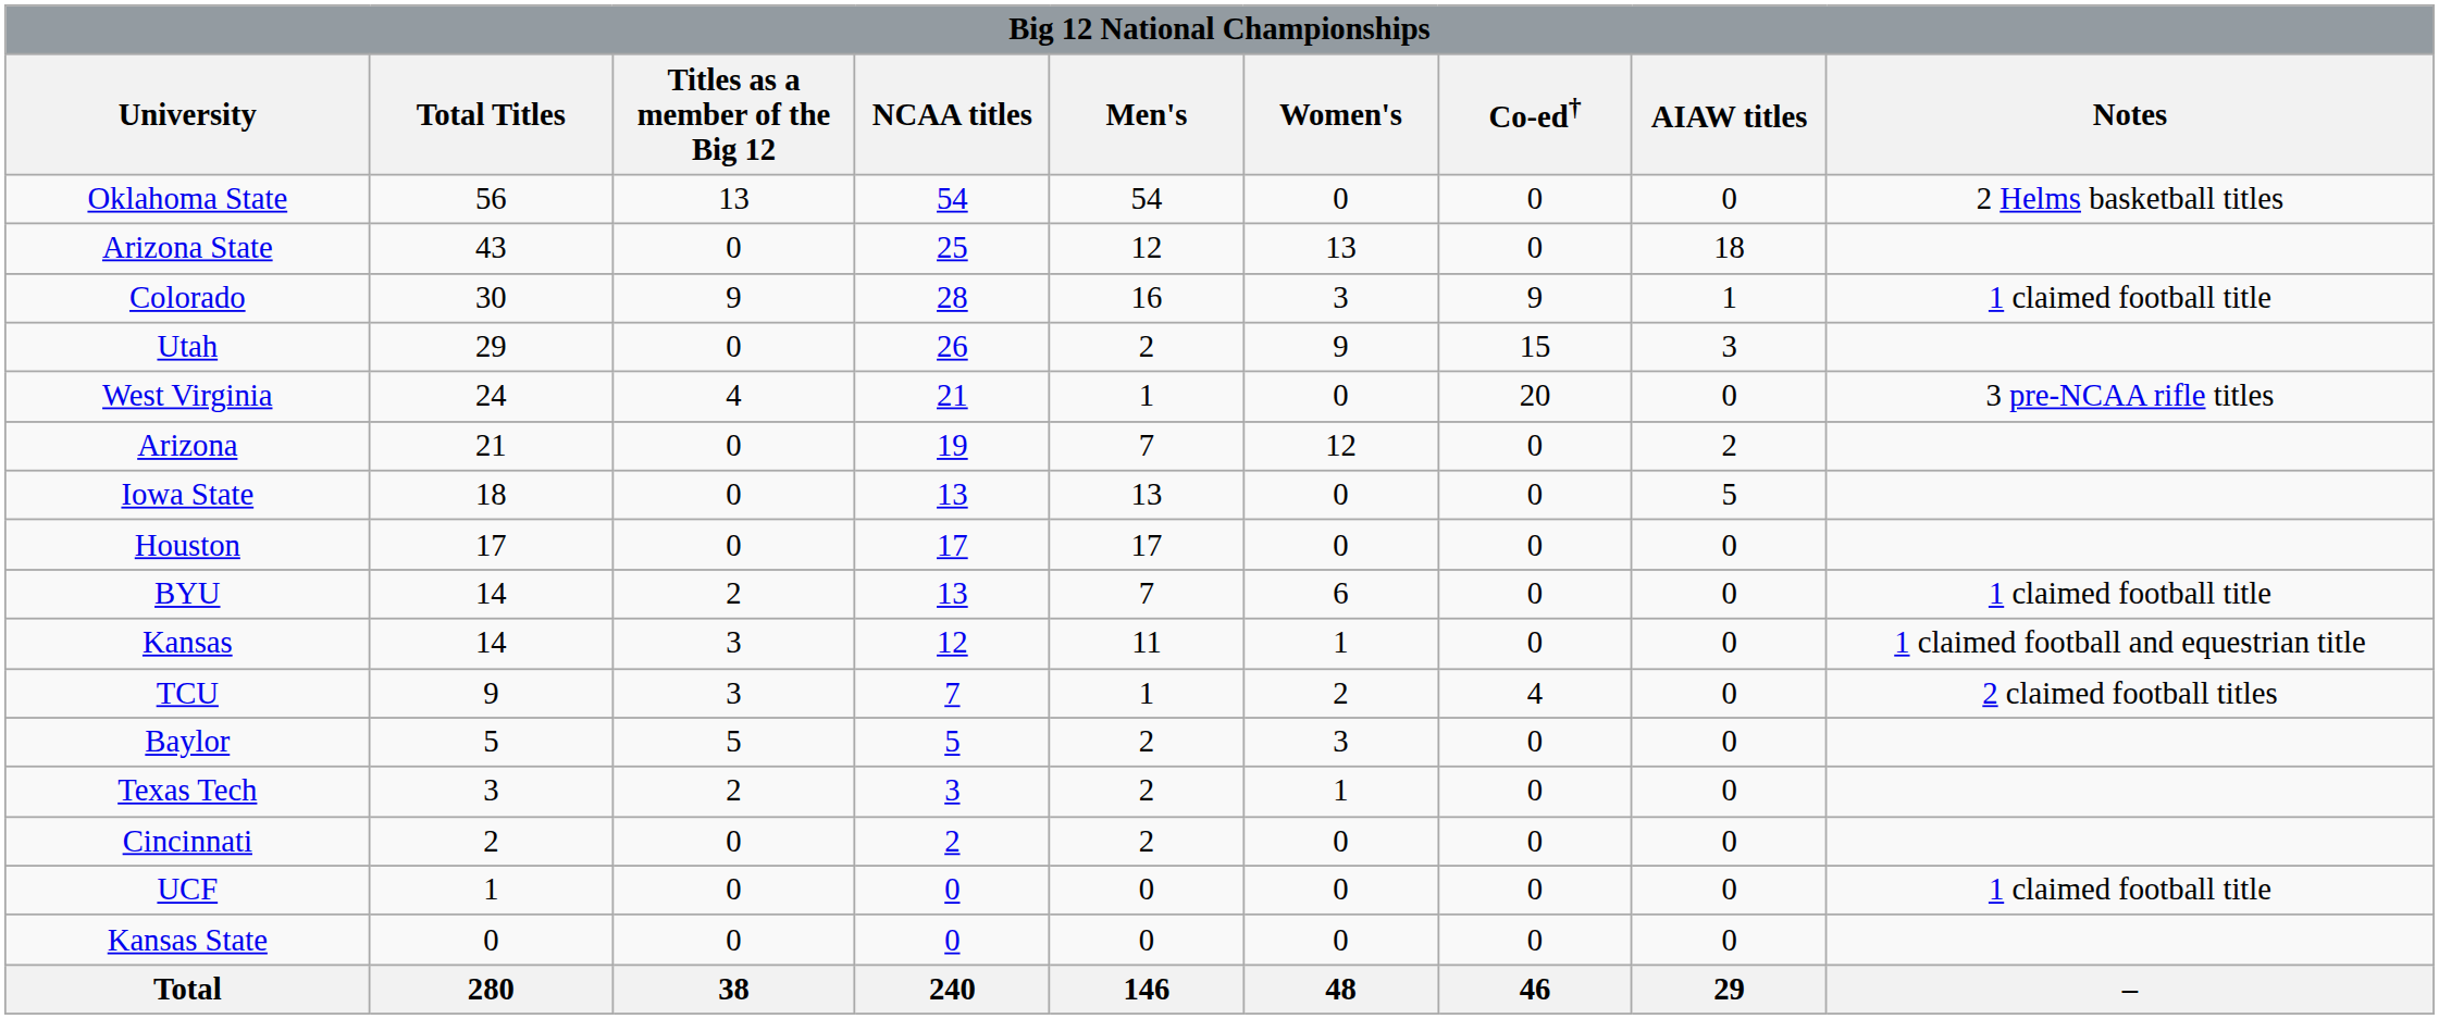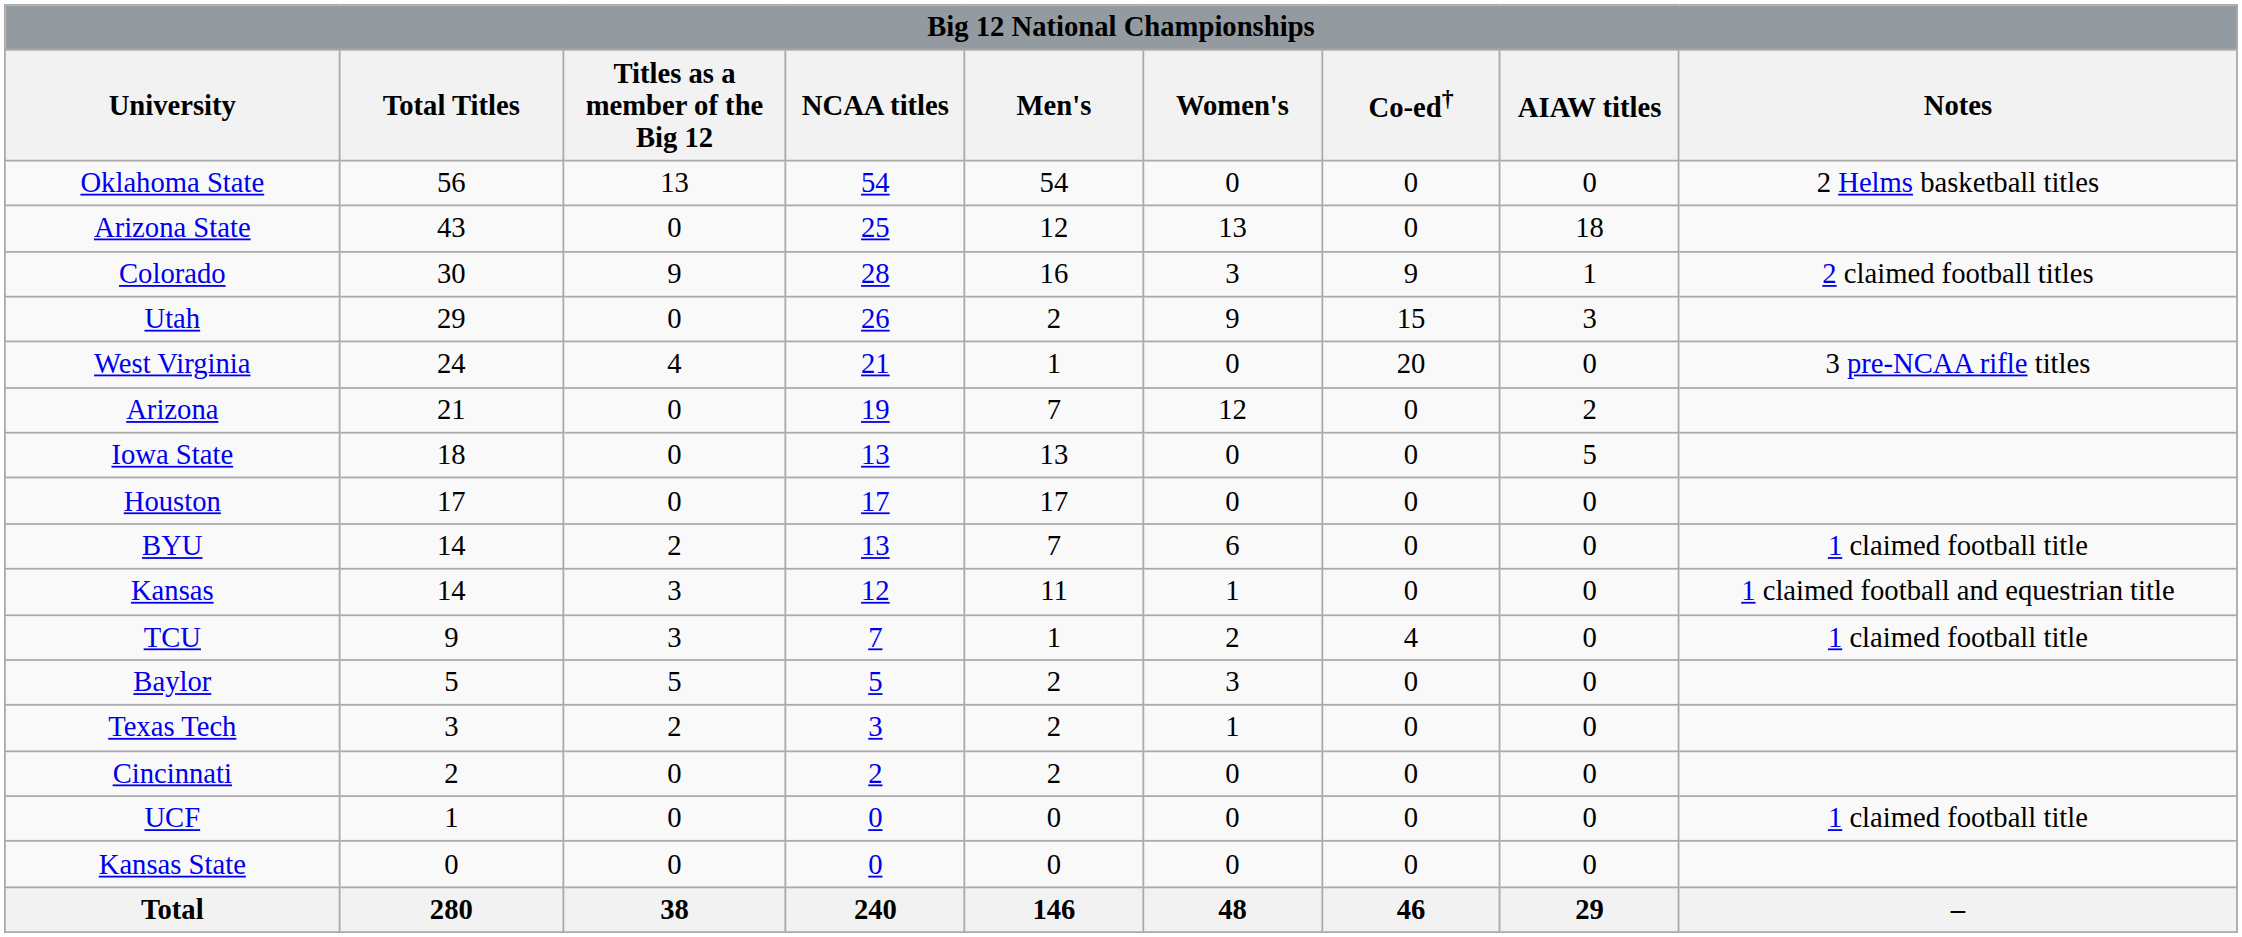Colorado | Notes: 1 claimed football title -> 2 claimed football titles
TCU | Notes: 2 claimed football titles -> 1 claimed football title
